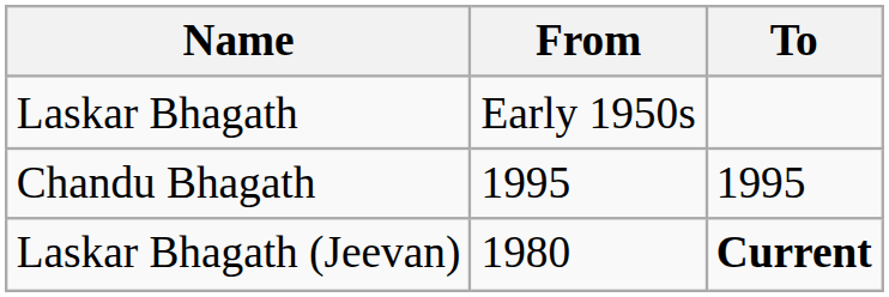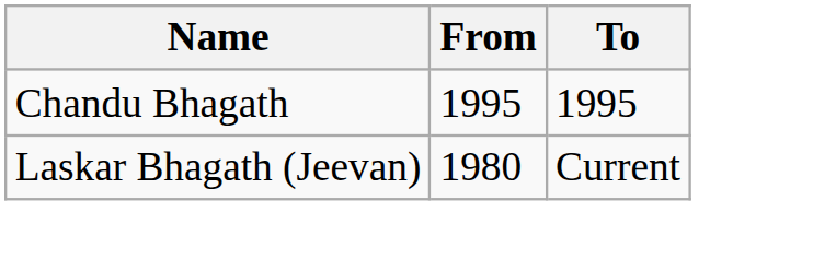- row: Laskar Bhagath | Early 1950s
Laskar Bhagath (Jeevan) | To: bold -> normal
